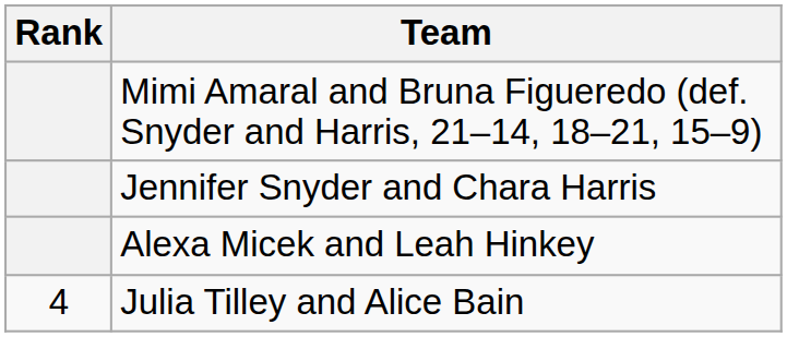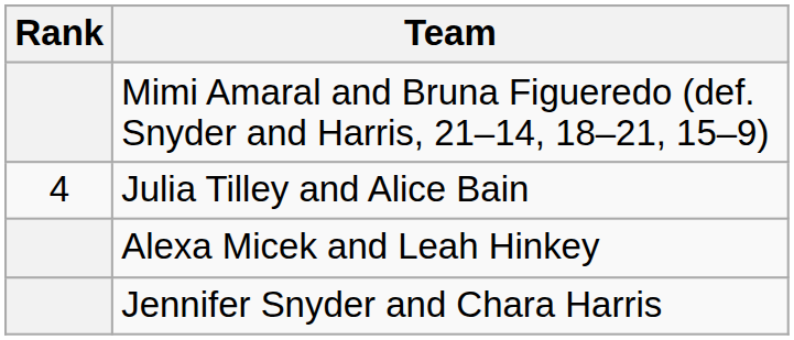rows swapped: Jennifer Snyder and Chara Harris <-> Julia Tilley and Alice Bain
